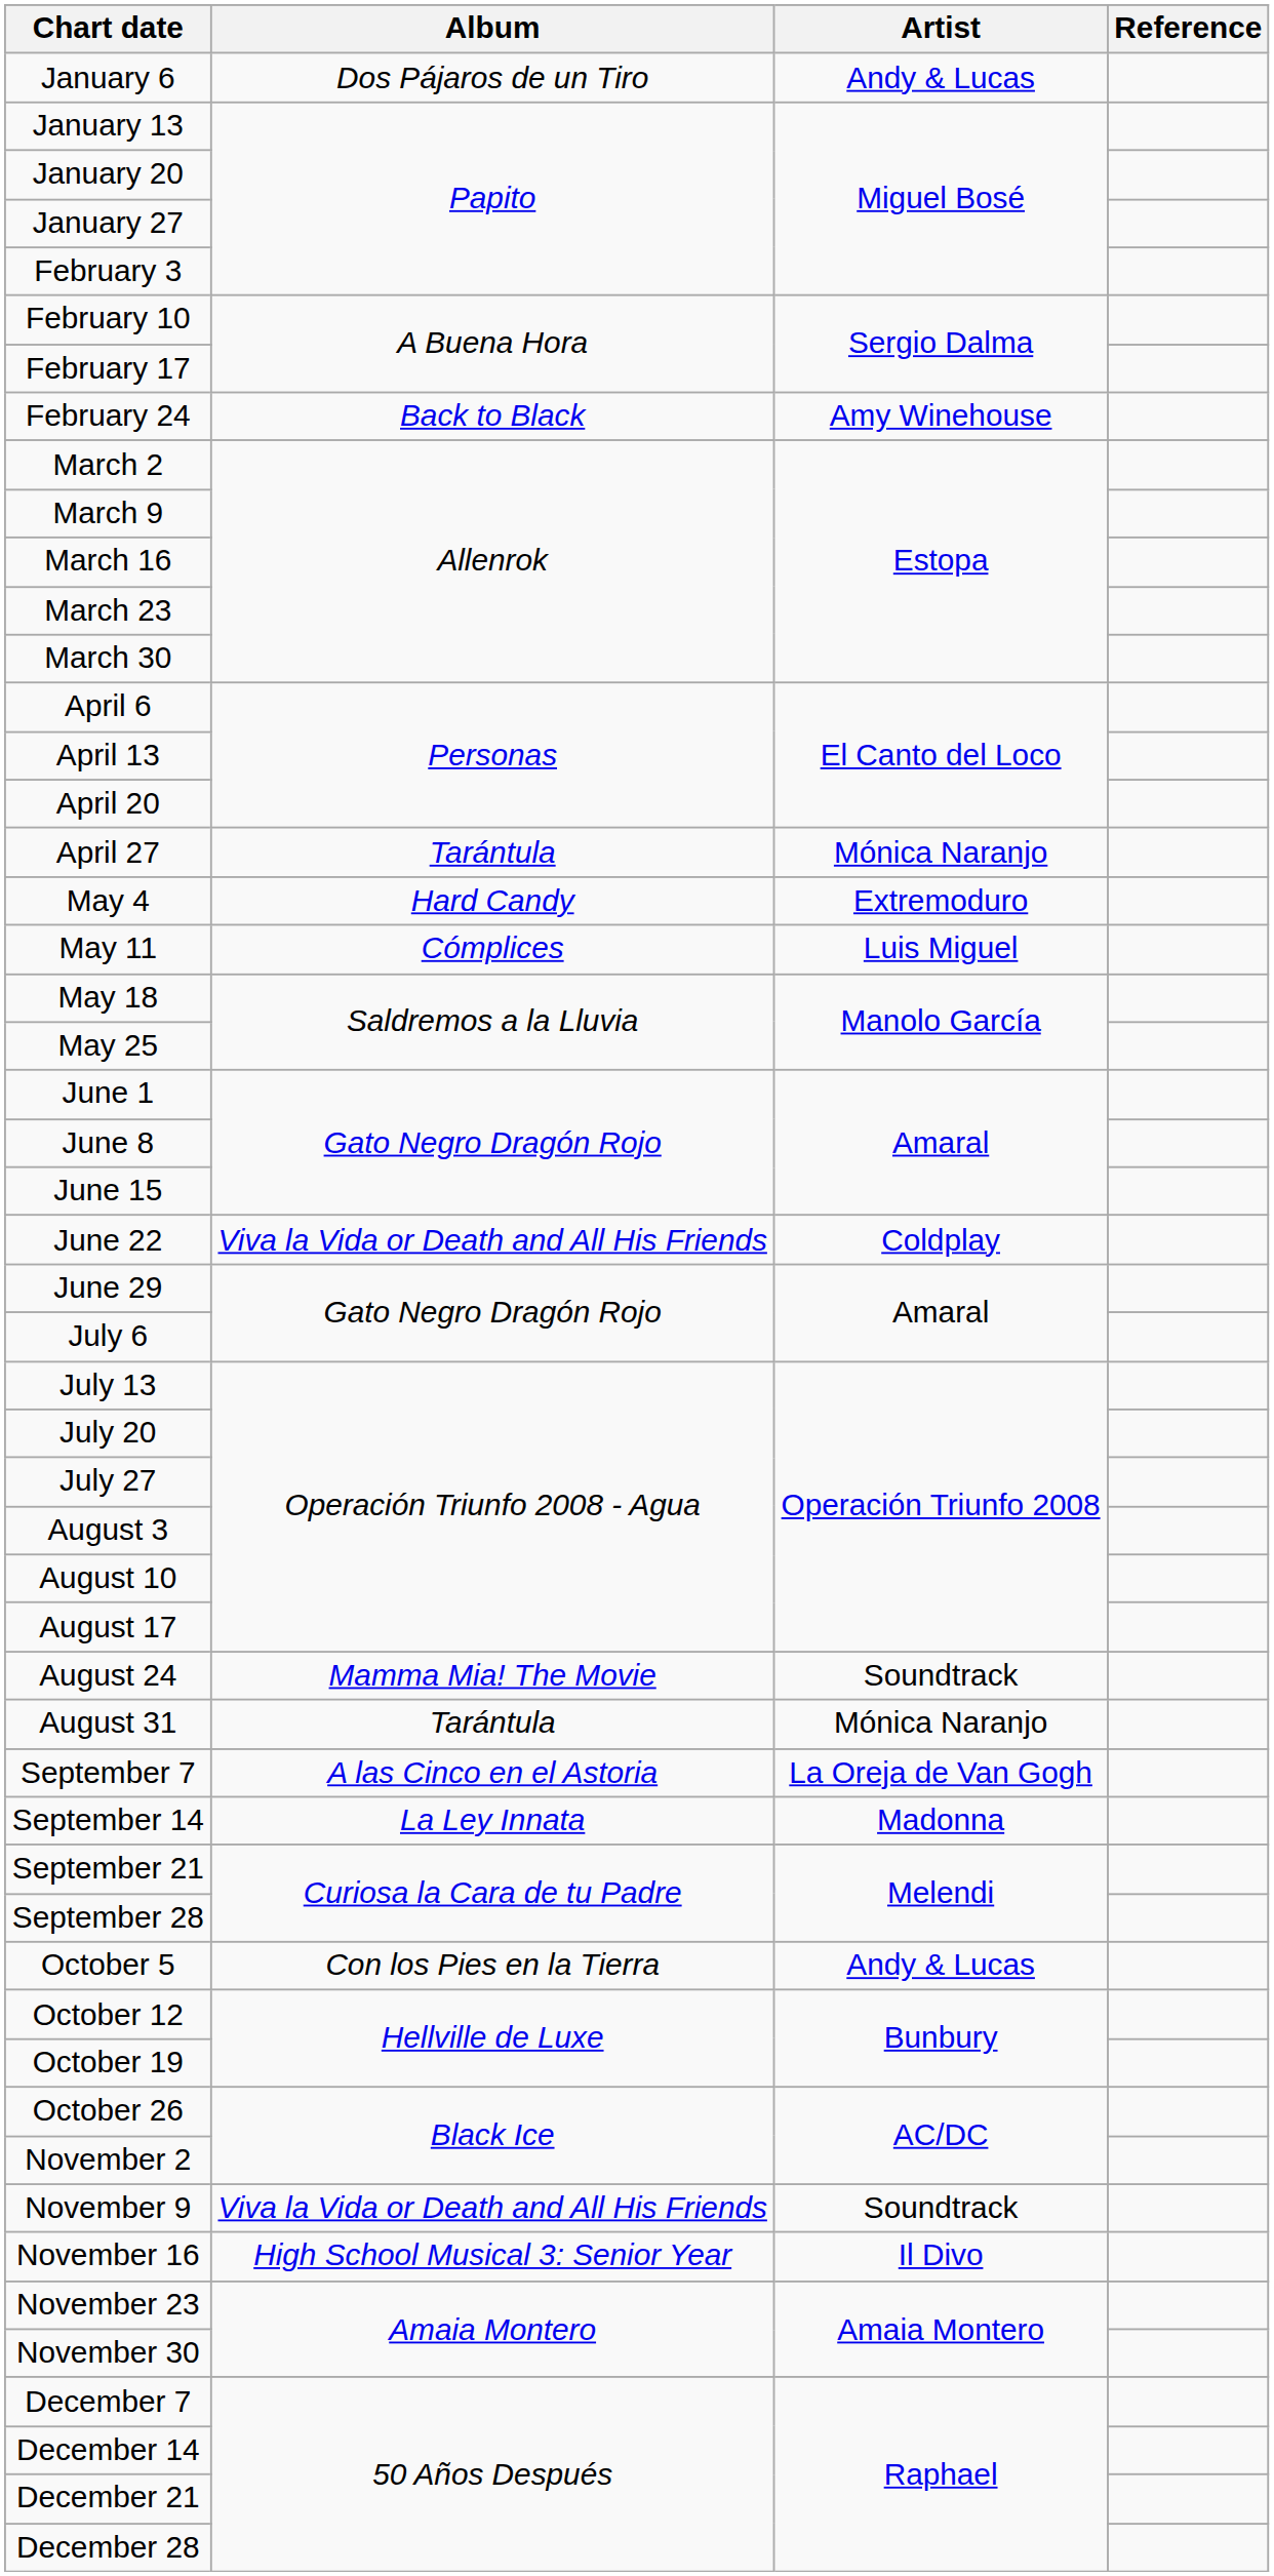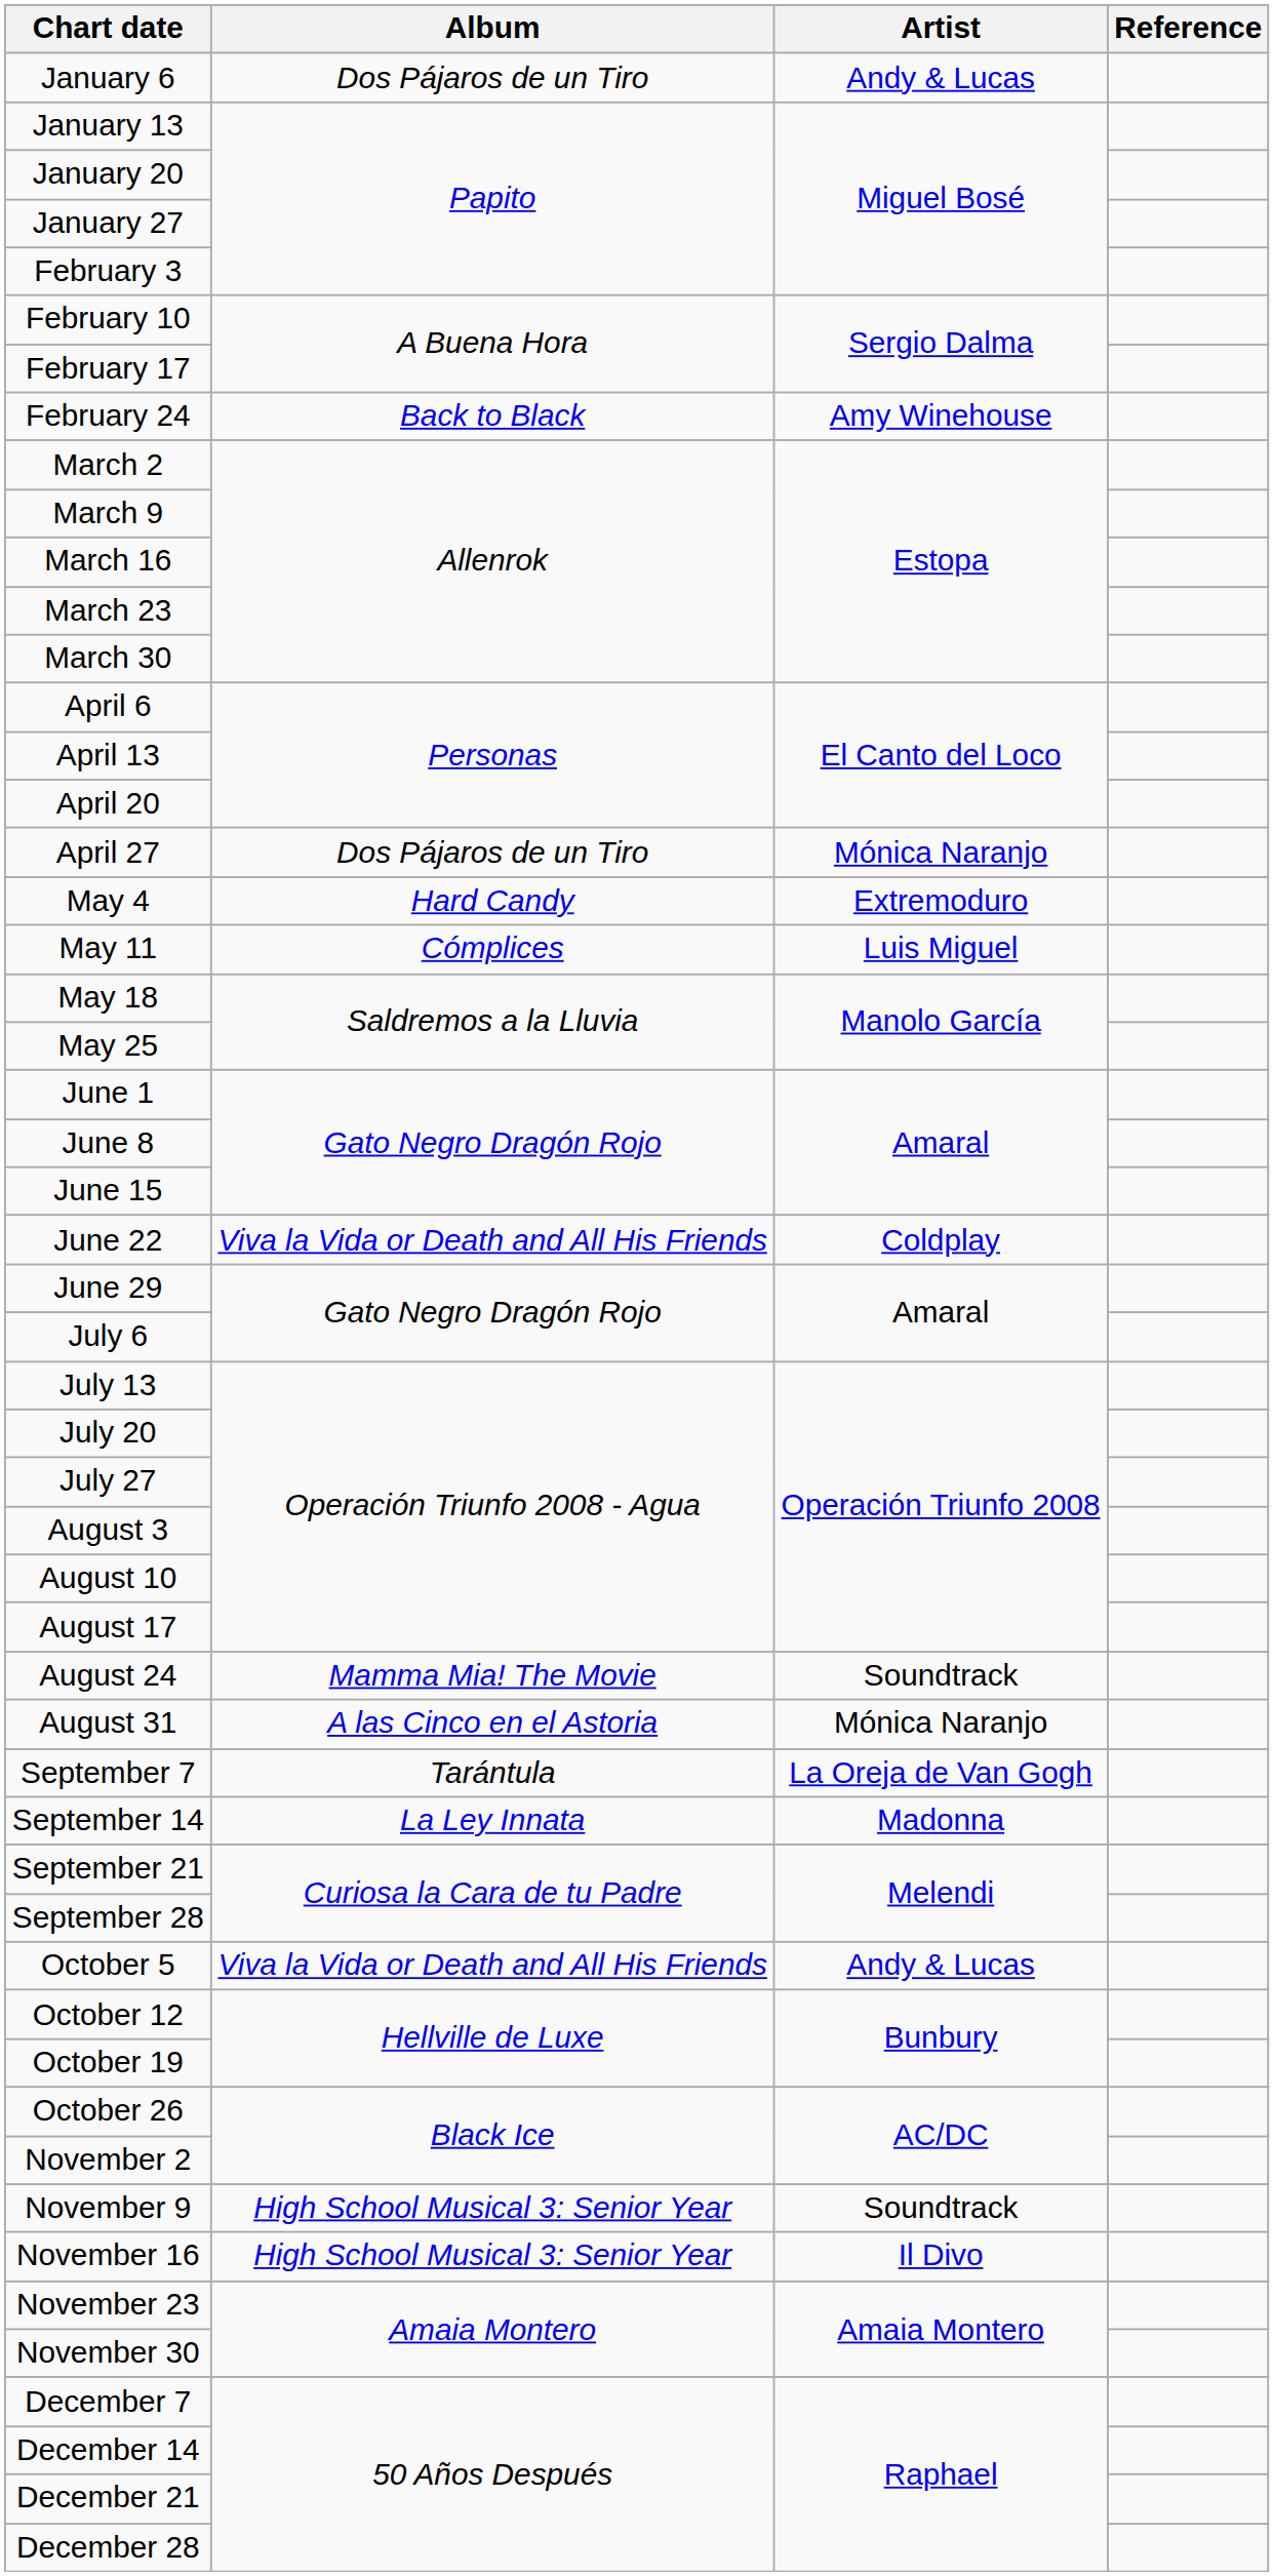April 27 | Album: Tarántula -> Dos Pájaros de un Tiro
August 31 | Album: Tarántula -> A las Cinco en el Astoria
September 7 | Album: A las Cinco en el Astoria -> Tarántula
October 5 | Album: Con los Pies en la Tierra -> Viva la Vida or Death and All His Friends
November 9 | Album: Viva la Vida or Death and All His Friends -> High School Musical 3: Senior Year
